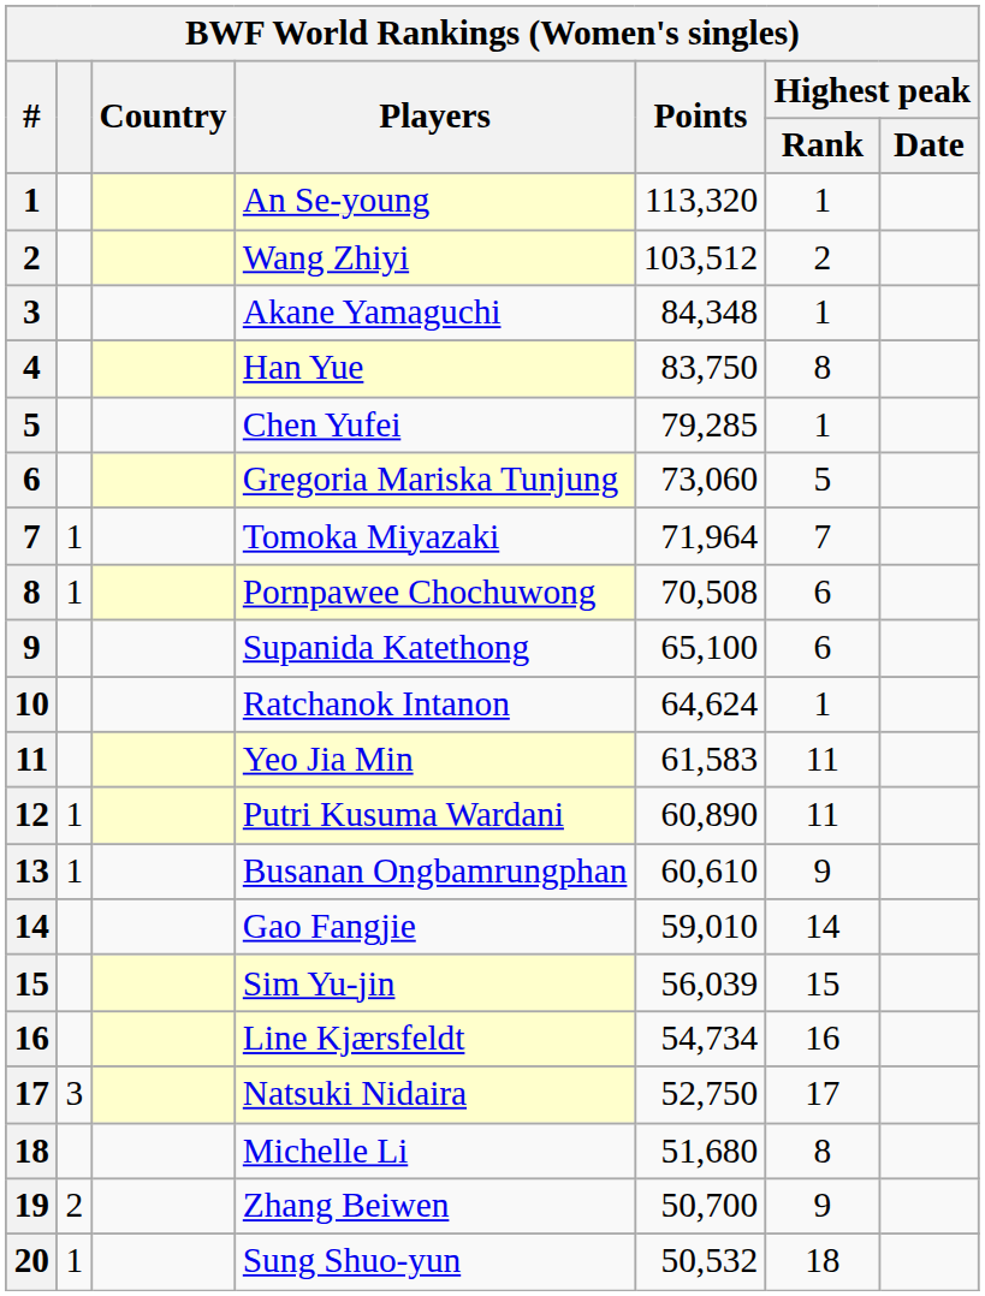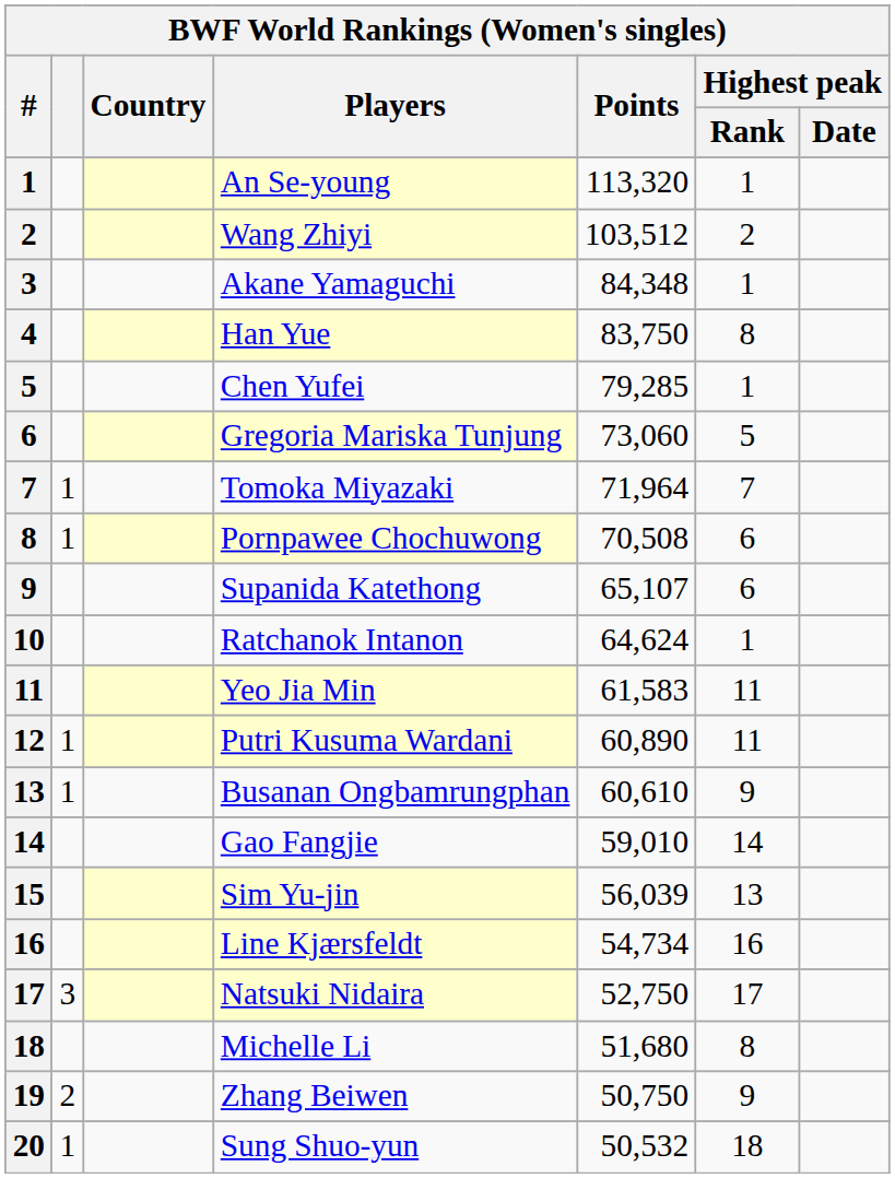Supanida Katethong | Points: 65,100 -> 65,107
Sim Yu-jin | Highest peak / Rank: 15 -> 13
Zhang Beiwen | Points: 50,700 -> 50,750
